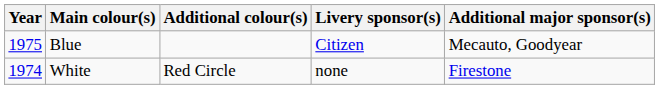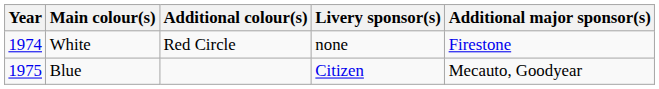rows swapped: White <-> Blue
